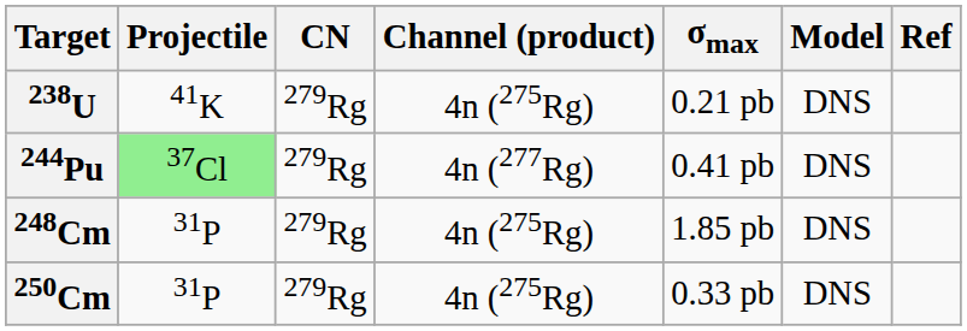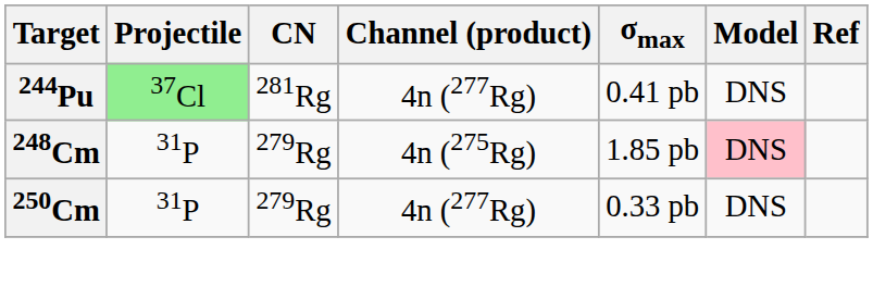- row: 238U | 41K | 279Rg | 4n (275Rg) | 0.21 pb | DNS
244Pu | CN: 279Rg -> 281Rg
248Cm | Model: no background -> pink background
250Cm | Channel (product): 4n (275Rg) -> 4n (277Rg)
